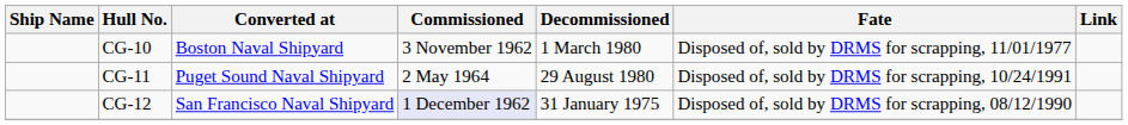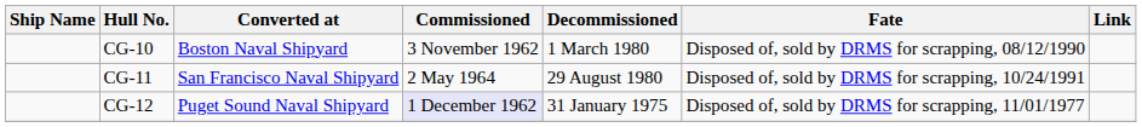CG-10 | Fate: Disposed of, sold by DRMS for scrapping, 11/01/1977 -> Disposed of, sold by DRMS for scrapping, 08/12/1990
CG-11 | Converted at: Puget Sound Naval Shipyard -> San Francisco Naval Shipyard
CG-12 | Converted at: San Francisco Naval Shipyard -> Puget Sound Naval Shipyard
CG-12 | Fate: Disposed of, sold by DRMS for scrapping, 08/12/1990 -> Disposed of, sold by DRMS for scrapping, 11/01/1977
